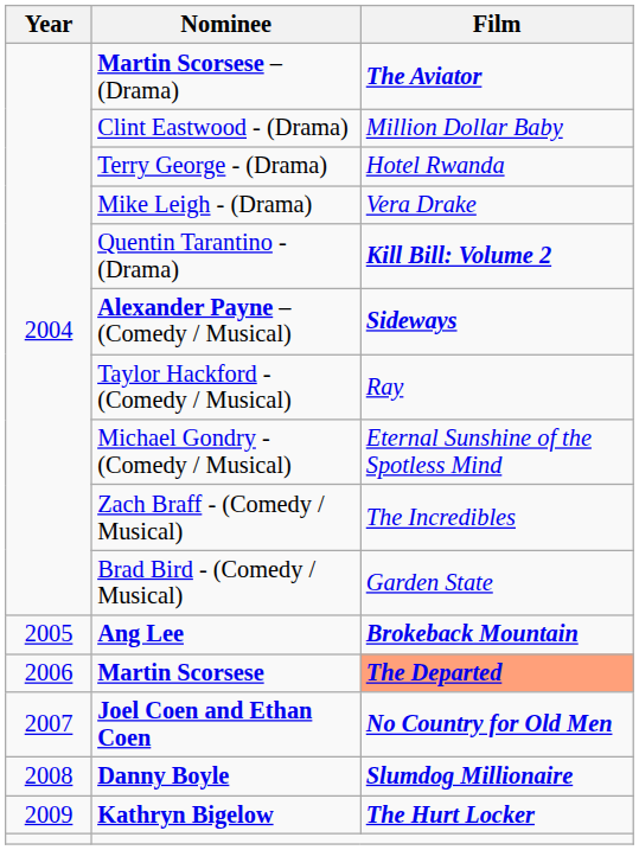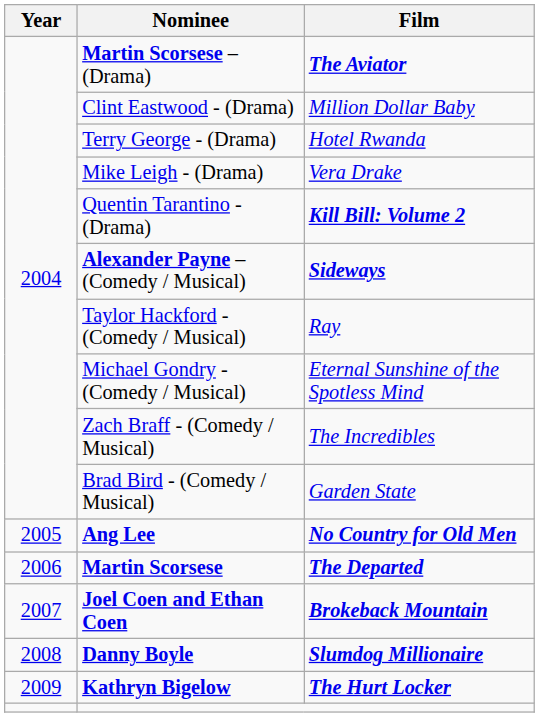Ang Lee | Film: Brokeback Mountain -> No Country for Old Men
Martin Scorsese | Film: lightsalmon background -> no background
Joel Coen and Ethan Coen | Film: No Country for Old Men -> Brokeback Mountain
